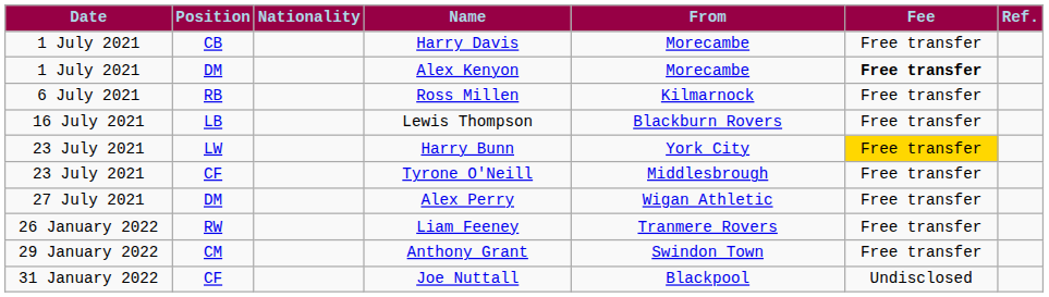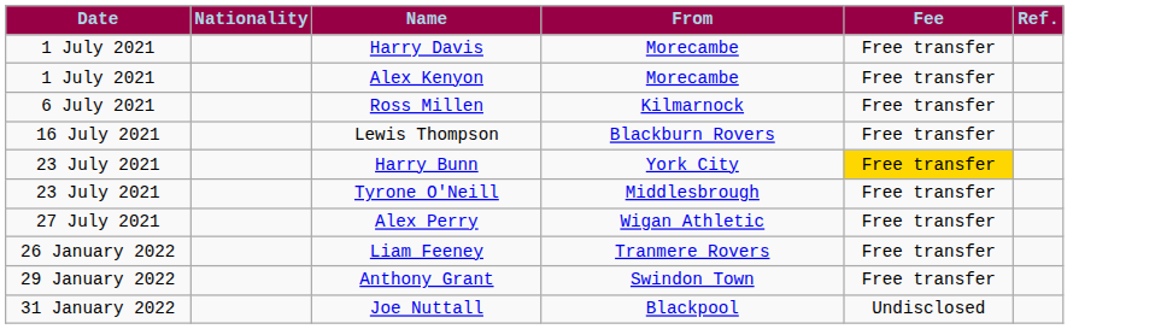- column: Position | CB | DM | RB | LB | LW | CF | DM | RW | CM | CF
Alex Kenyon | Fee: bold -> normal
